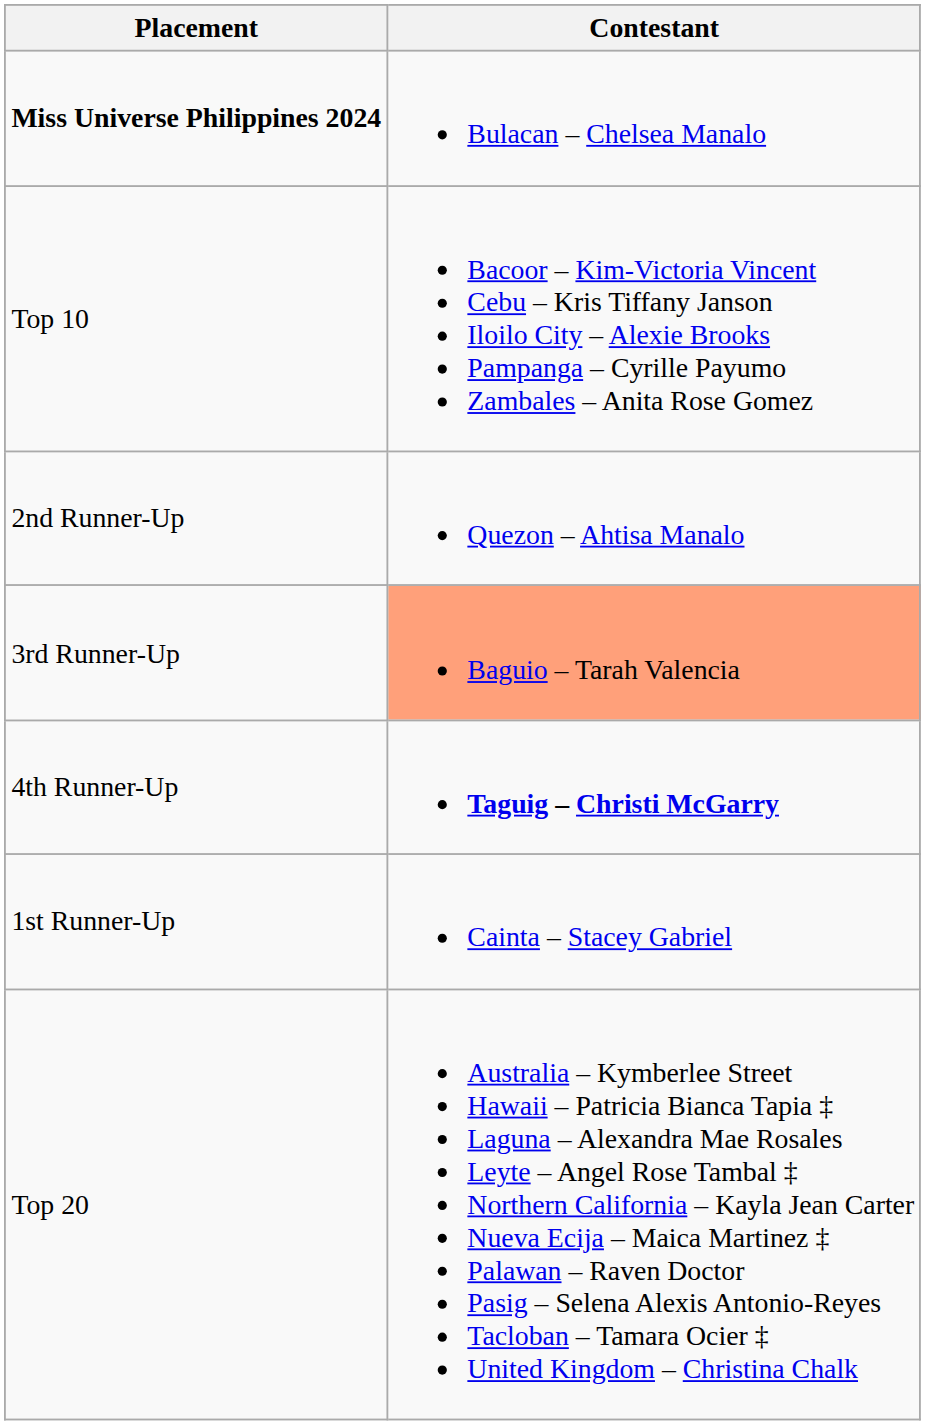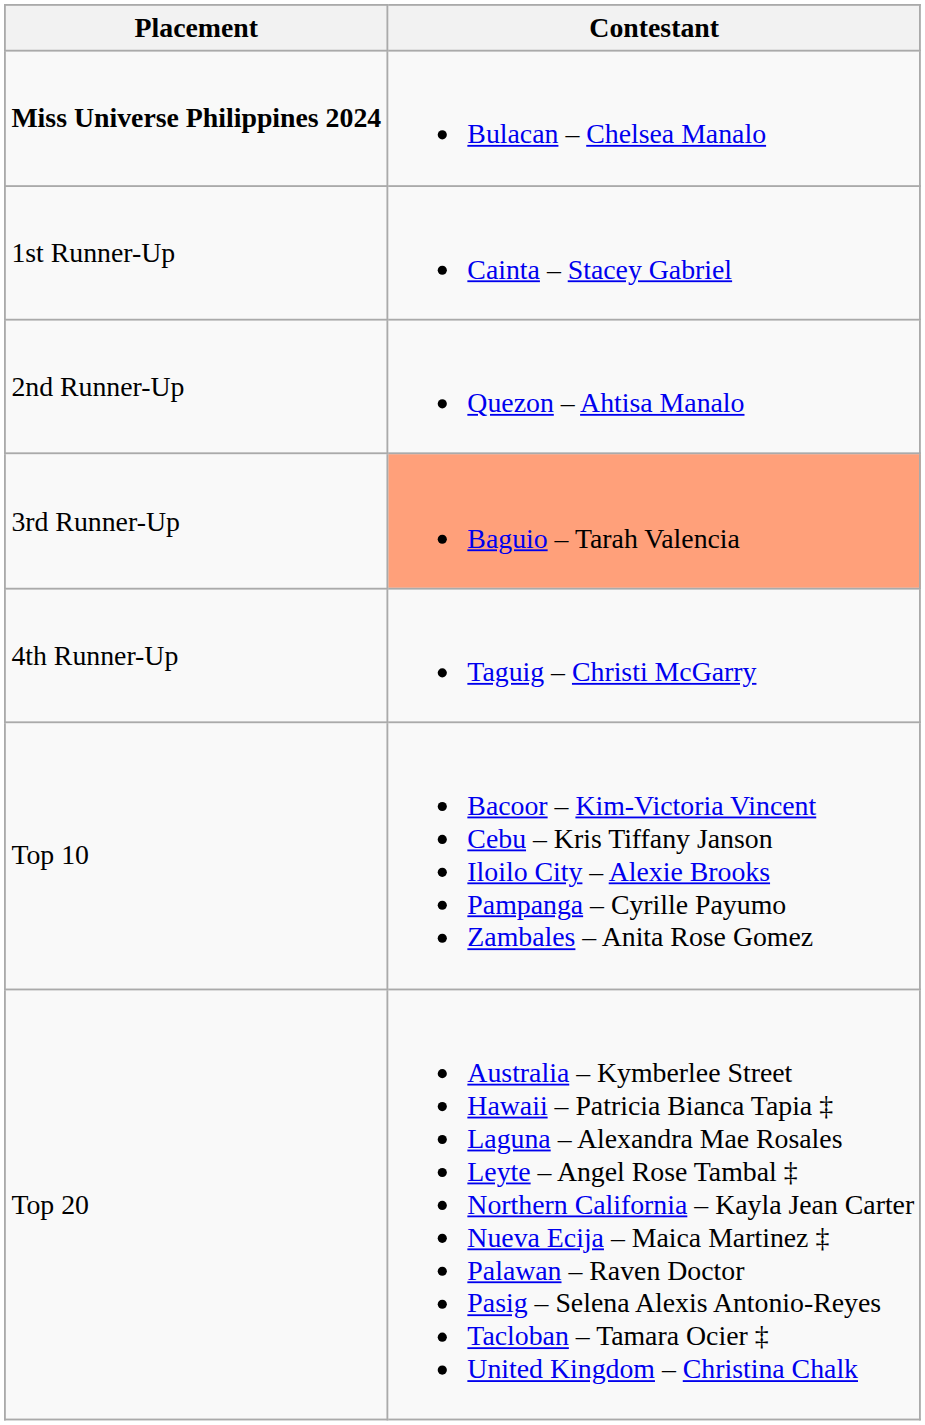rows swapped: 1st Runner-Up <-> Top 10
4th Runner-Up | Contestant: bold -> normal
